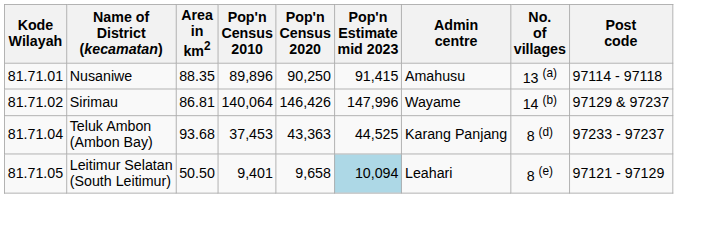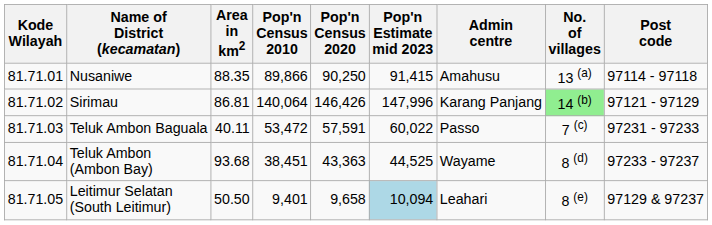Nusaniwe | Pop'n Census 2010: 89,896 -> 89,866
Sirimau | Admin centre: Wayame -> Karang Panjang
Sirimau | No. of villages: no background -> lightgreen background
Sirimau | Post code: 97129 & 97237 -> 97121 - 97129
+ row: 81.71.03 | Teluk Ambon Baguala | 40.11 | 53,472 | 57,591 | 60,022 | Passo | 7 (c) | 97231 - 97233
Teluk Ambon (Ambon Bay) | Pop'n Census 2010: 37,453 -> 38,451
Teluk Ambon (Ambon Bay) | Admin centre: Karang Panjang -> Wayame
Leitimur Selatan (South Leitimur) | Post code: 97121 - 97129 -> 97129 & 97237
